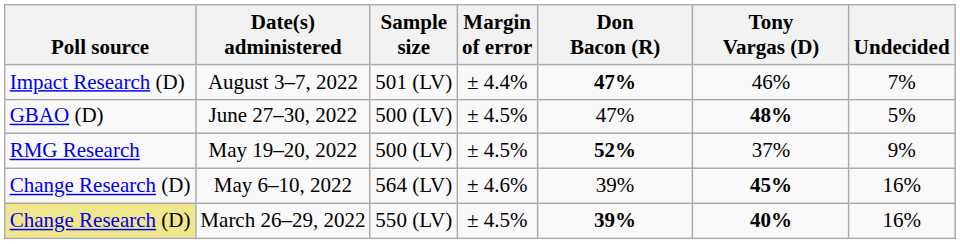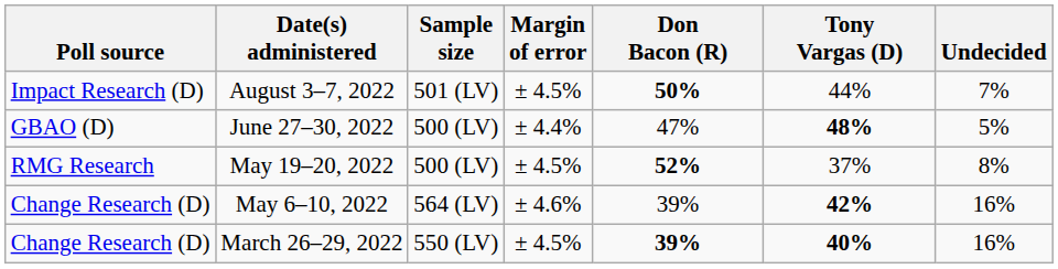August 3–7, 2022 | Margin of error: ± 4.4% -> ± 4.5%
August 3–7, 2022 | Don Bacon (R): 47% -> 50%
August 3–7, 2022 | Tony Vargas (D): 46% -> 44%
June 27–30, 2022 | Margin of error: ± 4.5% -> ± 4.4%
May 19–20, 2022 | Undecided: 9% -> 8%
May 6–10, 2022 | Tony Vargas (D): 45% -> 42%
March 26–29, 2022 | Poll source: khaki background -> no background
